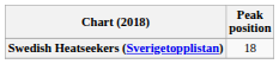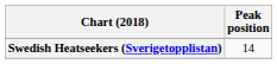Swedish Heatseekers (Sverigetopplistan) | Peak position: 18 -> 14
